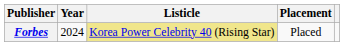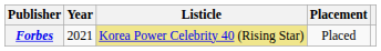Forbes | Year: 2024 -> 2021
